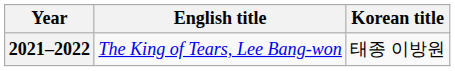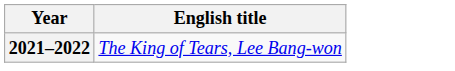- column: Korean title | 태종 이방원
